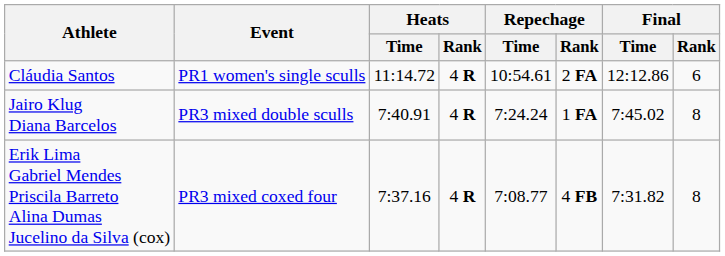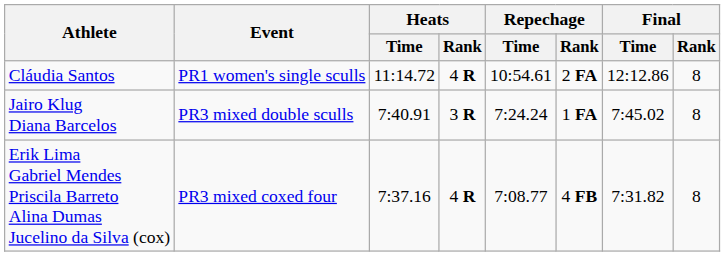Cláudia Santos | Final / Rank: 6 -> 8
Jairo Klug Diana Barcelos | Heats / Rank: 4 R -> 3 R
